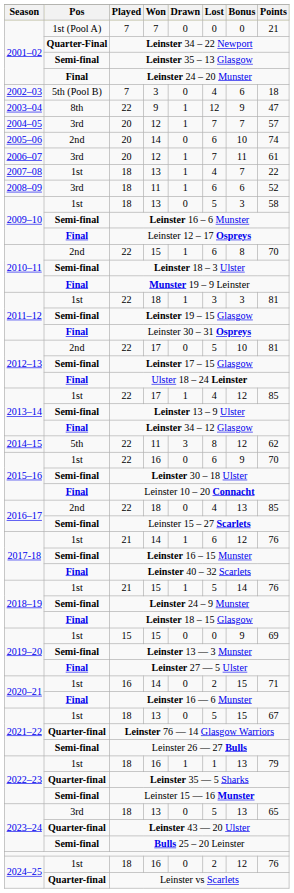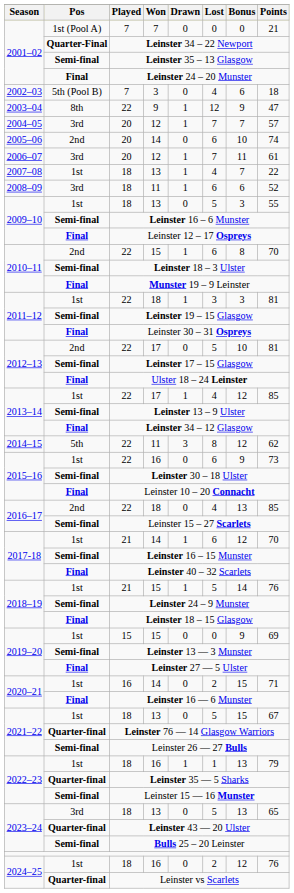2009–10 / 13 | Points: 58 -> 55
2015–16 / 16 | Points: 70 -> 73
2017-18 / 14 | Points: 76 -> 70
